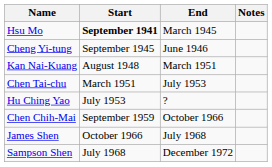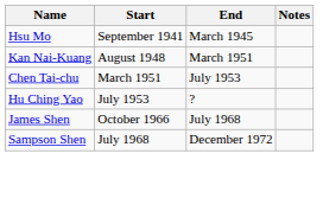Hsu Mo | Start: bold -> normal
- row: Cheng Yi-tung | September 1945 | June 1946
- row: Chen Chih-Mai | September 1959 | October 1966
